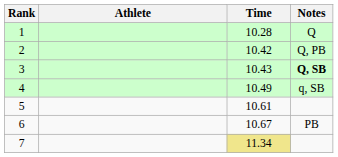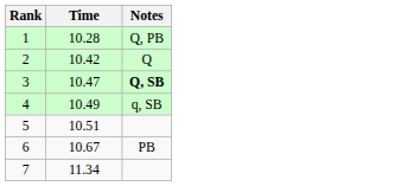- column: Athlete
1 | Notes: Q -> Q, PB
2 | Notes: Q, PB -> Q
3 | Time: 10.43 -> 10.47
5 | Time: 10.61 -> 10.51
7 | Time: khaki background -> no background
